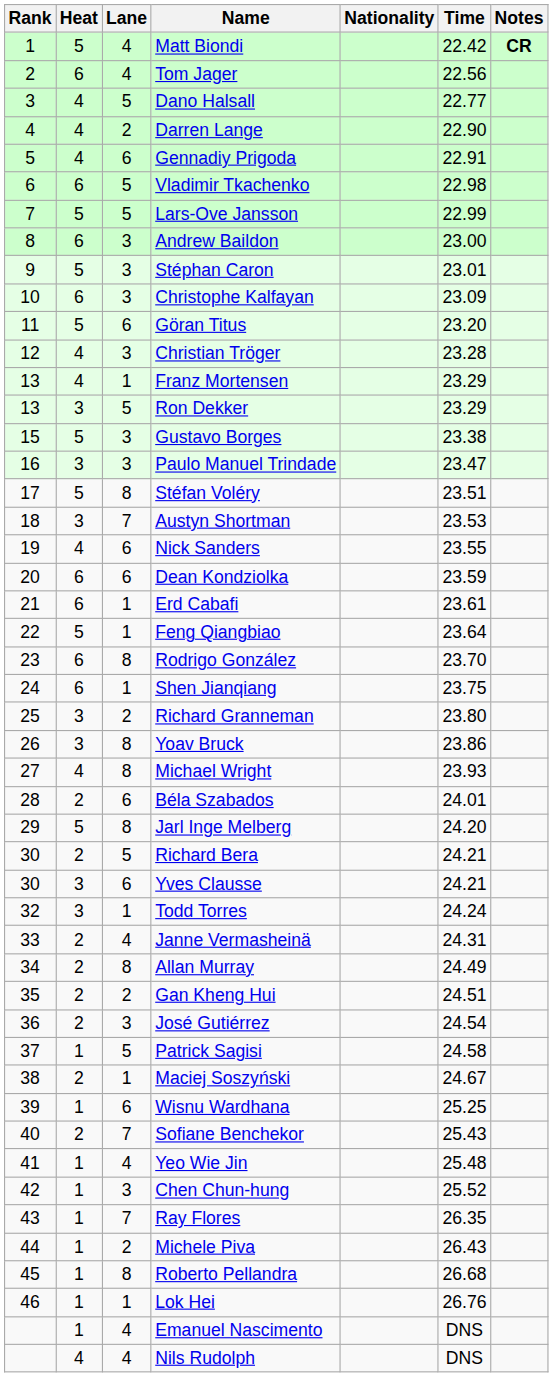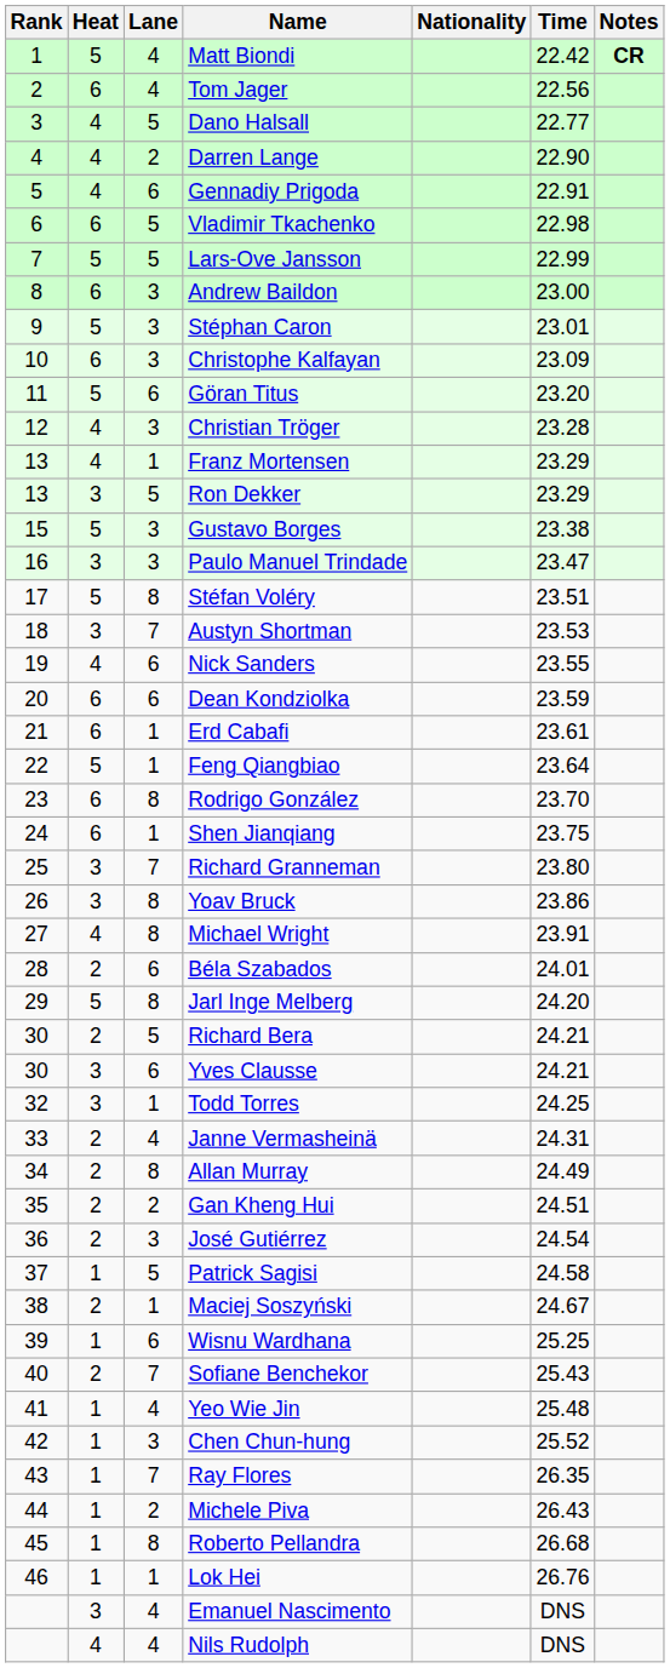Richard Granneman | Lane: 2 -> 7
Michael Wright | Time: 23.93 -> 23.91
Todd Torres | Time: 24.24 -> 24.25
Emanuel Nascimento | Heat: 1 -> 3
